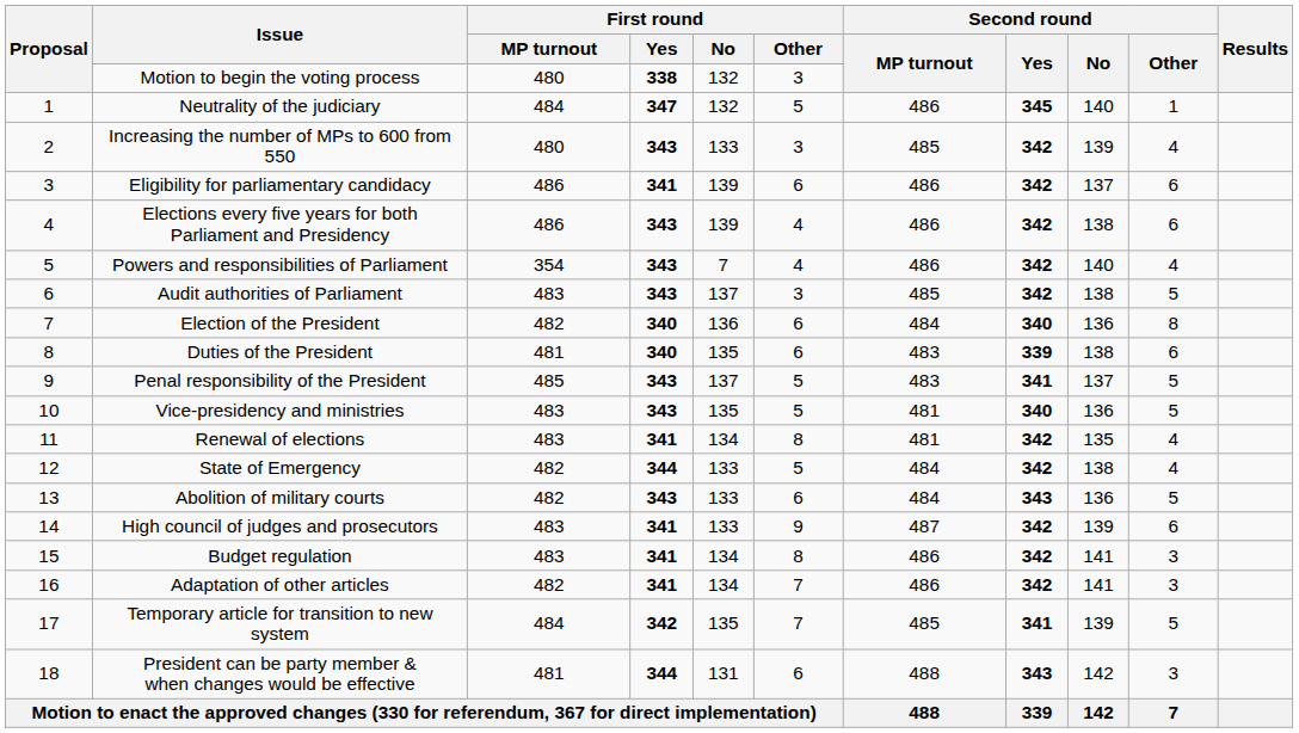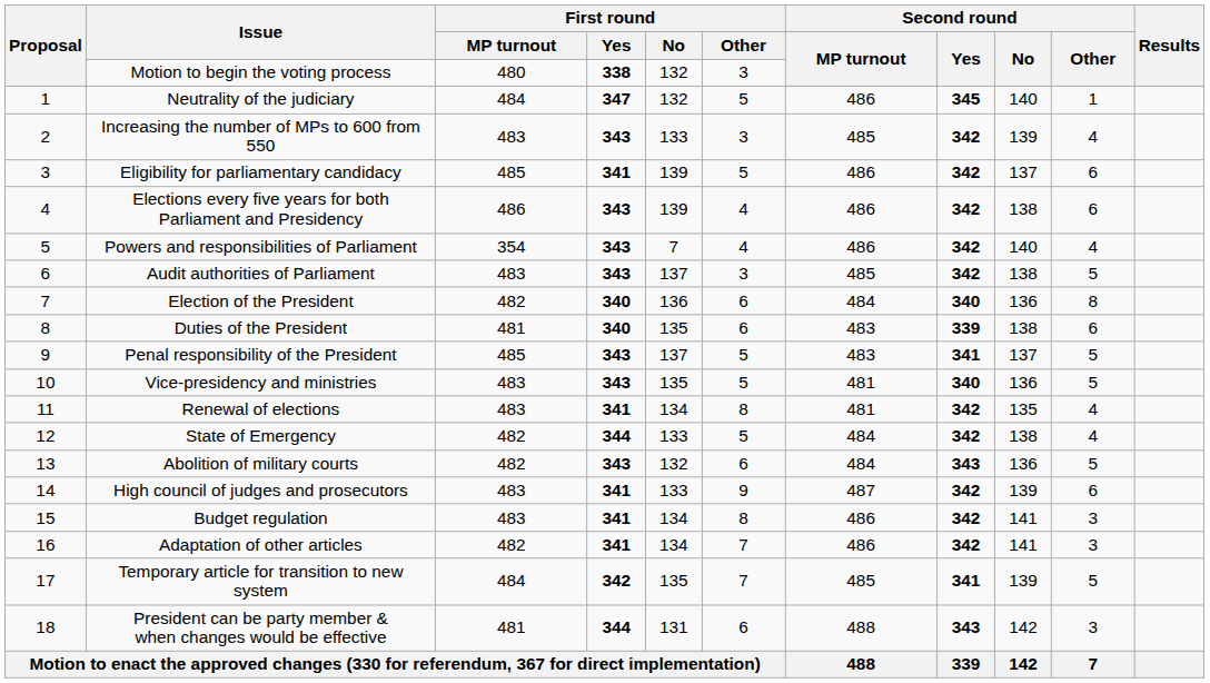Increasing the number of MPs to 600 from 550 | First round / MP turnout: 480 -> 483
Eligibility for parliamentary candidacy | First round / MP turnout: 486 -> 485
Eligibility for parliamentary candidacy | First round / Other: 6 -> 5
Abolition of military courts | First round / No: 133 -> 132
